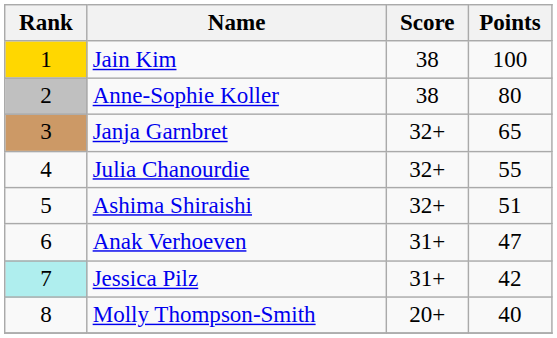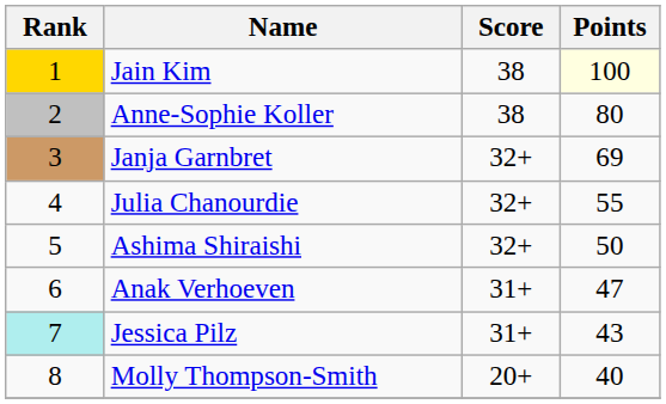Jain Kim | Points: no background -> lightyellow background
Janja Garnbret | Points: 65 -> 69
Ashima Shiraishi | Points: 51 -> 50
Jessica Pilz | Points: 42 -> 43
